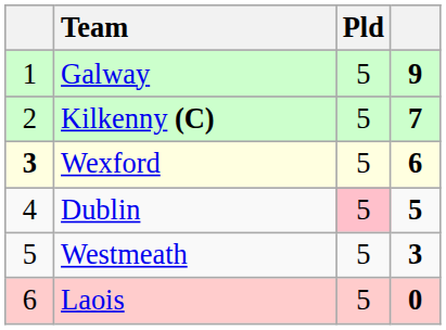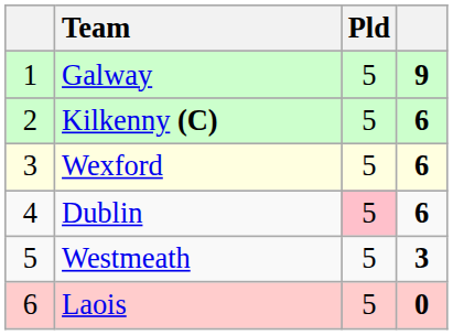Kilkenny (C) | column 4: 7 -> 6
Wexford | column 1: bold -> normal
Dublin | column 4: 5 -> 6
